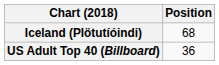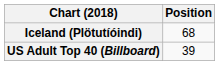US Adult Top 40 (Billboard) | Position: 36 -> 39
